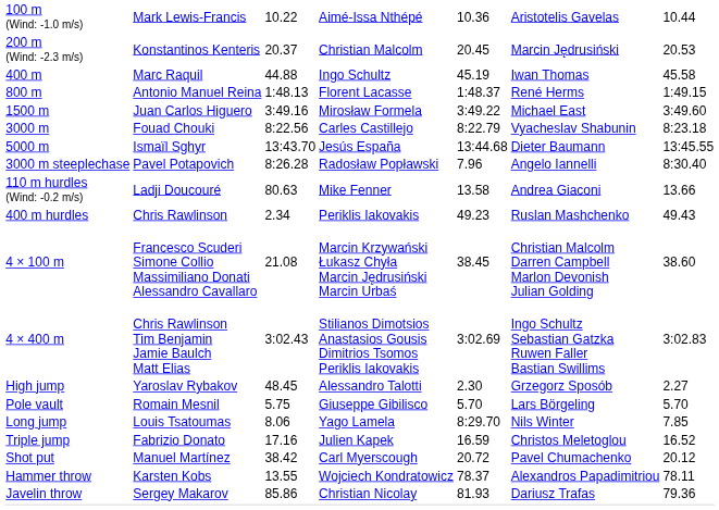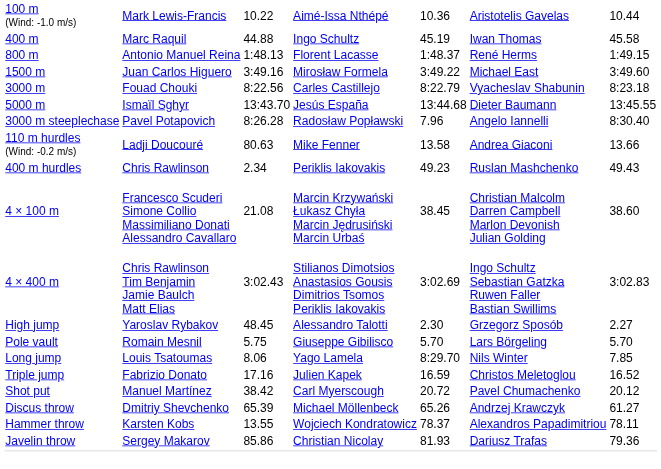- row: 200 m (Wind: -2.3 m/s) | Konstantinos Kenteris | 20.37 | Christian Malcolm | 20.45 | Marcin Jędrusiński | 20.53
+ row: Discus throw | Dmitriy Shevchenko | 65.39 | Michael Möllenbeck | 65.26 | Andrzej Krawczyk | 61.27
